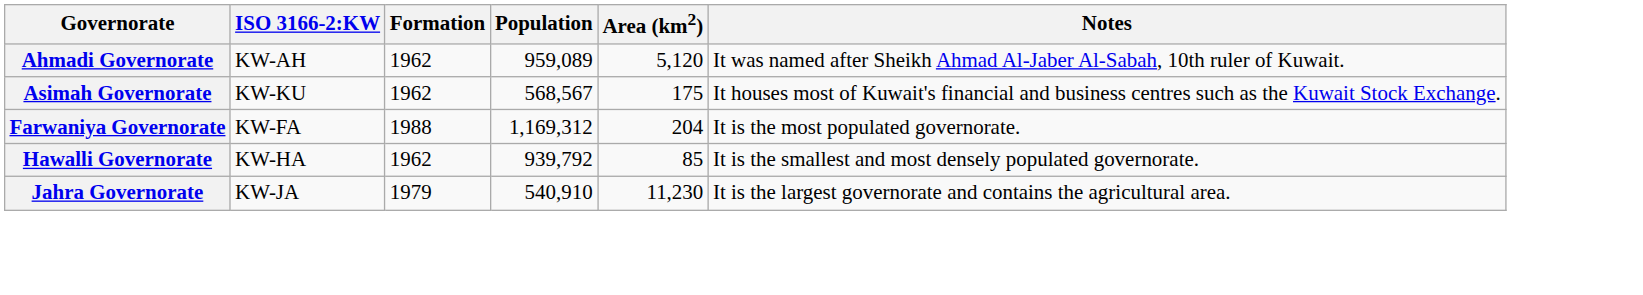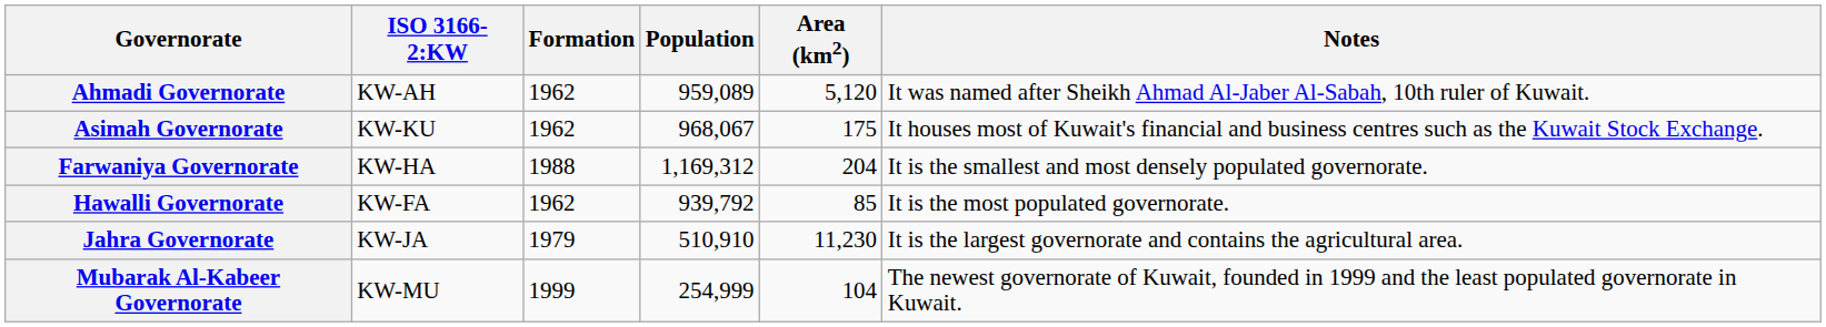Asimah Governorate | Population: 568,567 -> 968,067
Farwaniya Governorate | ISO 3166-2:KW: KW-FA -> KW-HA
Farwaniya Governorate | Notes: It is the most populated governorate. -> It is the smallest and most densely populated governorate.
Hawalli Governorate | ISO 3166-2:KW: KW-HA -> KW-FA
Hawalli Governorate | Notes: It is the smallest and most densely populated governorate. -> It is the most populated governorate.
Jahra Governorate | Population: 540,910 -> 510,910
+ row: Mubarak Al-Kabeer Governorate | KW-MU | 1999 | 254,999 | 104 | The newest governorate of Kuwait, founded in 1999 and the least populated governorate in Kuwait.
